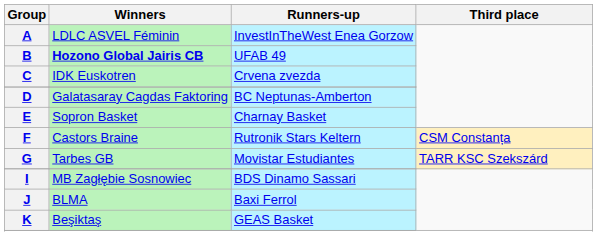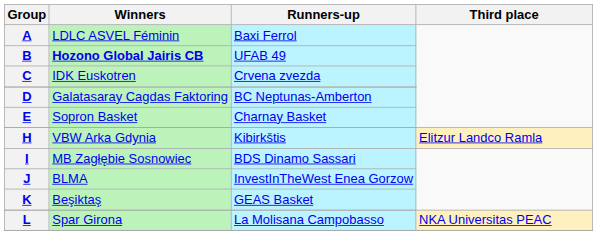A | Runners-up: InvestInTheWest Enea Gorzow -> Baxi Ferrol
- row: F | Castors Braine | Rutronik Stars Keltern | CSM Constanța
- row: G | Tarbes GB | Movistar Estudiantes | TARR KSC Szekszárd
+ row: H | VBW Arka Gdynia | Kibirkštis | Elitzur Landco Ramla
J | Runners-up: Baxi Ferrol -> InvestInTheWest Enea Gorzow
+ row: L | Spar Girona | La Molisana Campobasso | NKA Universitas PEAC
